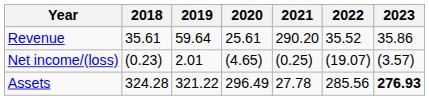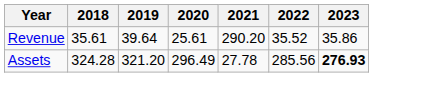Revenue | 2019: 59.64 -> 39.64
- row: Net income/(loss) | (0.23) | 2.01 | (4.65) | (0.25) | (19.07) | (3.57)
Assets | 2019: 321.22 -> 321.20
